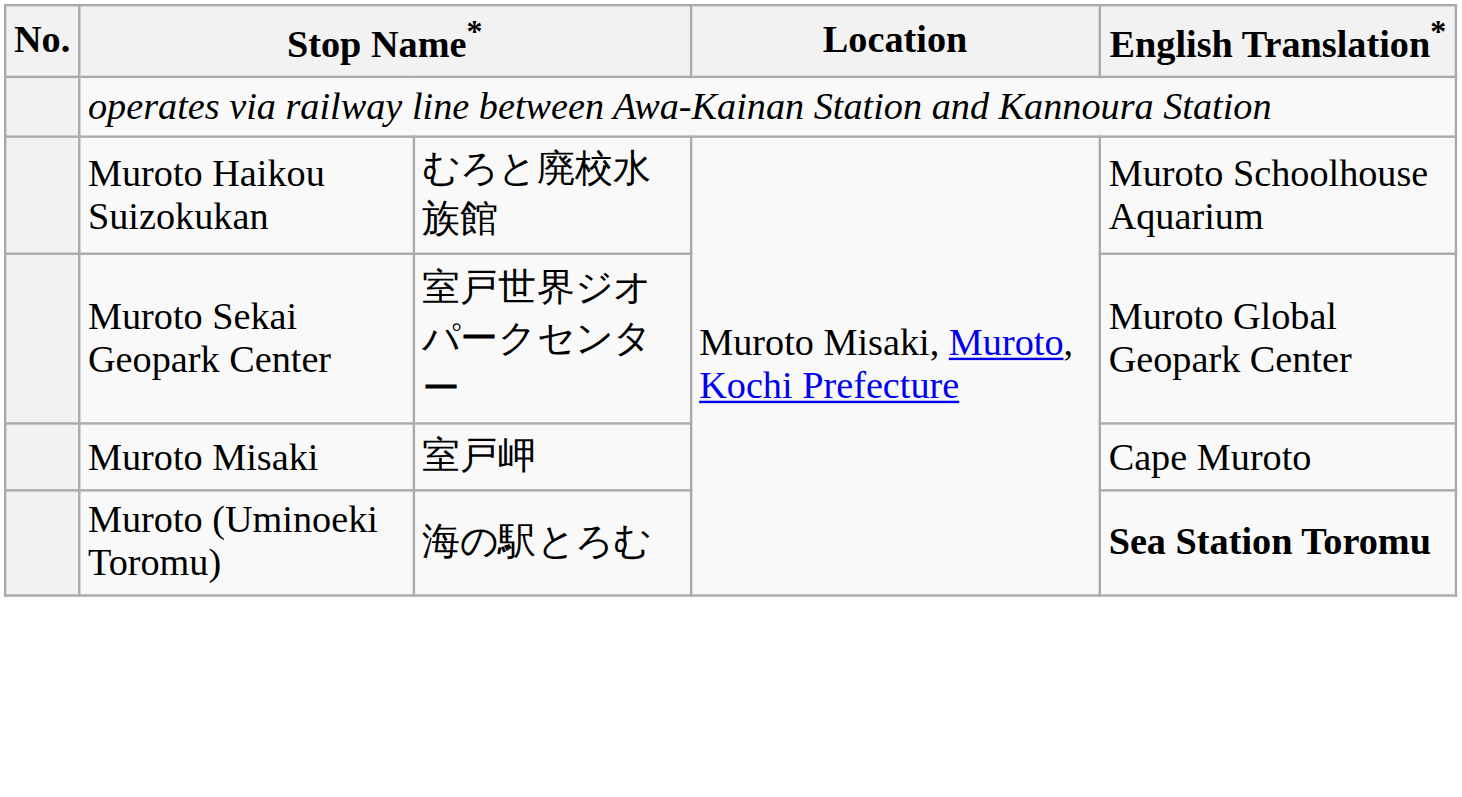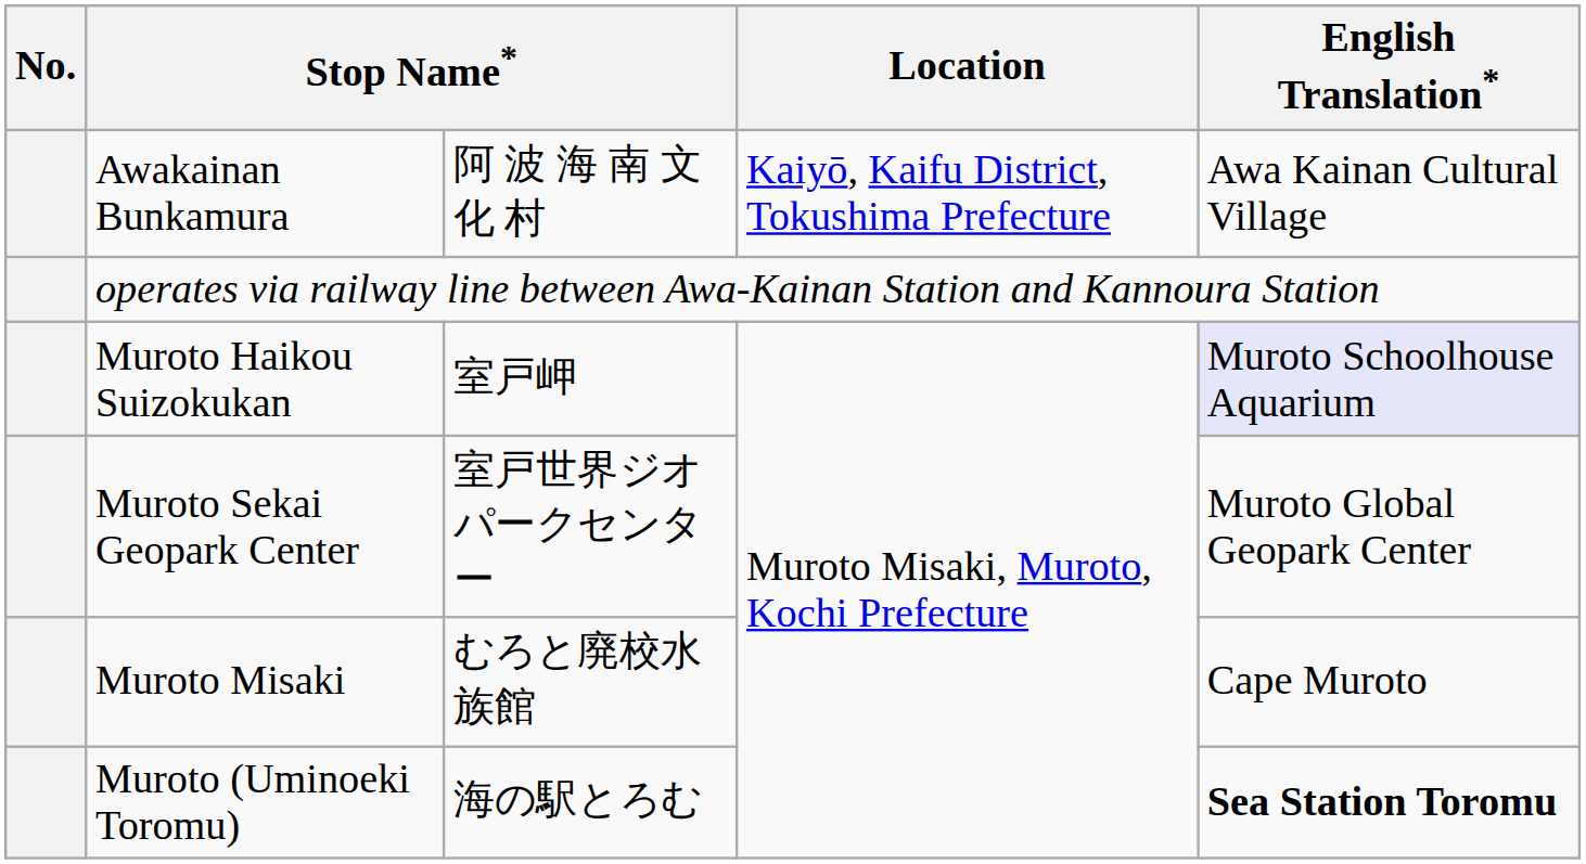+ row: Awakainan Bunkamura | 阿 波 海 南 文 化 村 | Kaiyō, Kaifu District, Tokushima Prefecture | Awa Kainan Cultural Village
Muroto Haikou Suizokukan | column 3: むろと廃校水族館 -> 室戸岬
Muroto Haikou Suizokukan | English Translation*: no background -> lavender background
Muroto Misaki | column 3: 室戸岬 -> むろと廃校水族館
